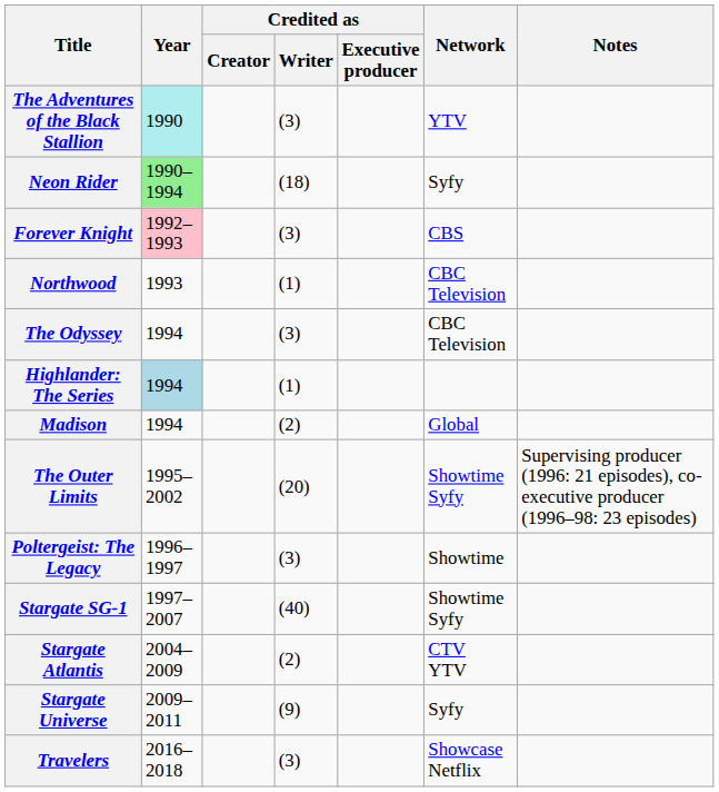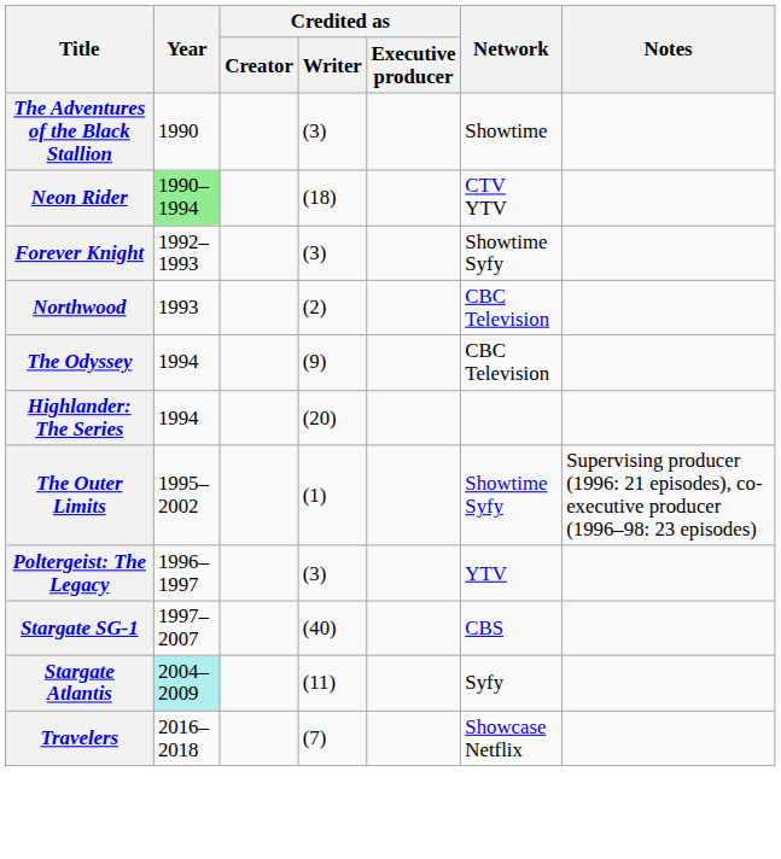The Adventures of the Black Stallion | Year: paleturquoise background -> no background
The Adventures of the Black Stallion | Network: YTV -> Showtime
Neon Rider | Network: Syfy -> CTV YTV
Forever Knight | Year: pink background -> no background
Forever Knight | Network: CBS -> Showtime Syfy
Northwood | Credited as / Writer: (1) -> (2)
The Odyssey | Credited as / Writer: (3) -> (9)
Highlander: The Series | Year: lightblue background -> no background
Highlander: The Series | Credited as / Writer: (1) -> (20)
- row: Madison | 1994 | (2) | Global
The Outer Limits | Credited as / Writer: (20) -> (1)
Poltergeist: The Legacy | Network: Showtime -> YTV
Stargate SG-1 | Network: Showtime Syfy -> CBS
Stargate Atlantis | Year: no background -> paleturquoise background
Stargate Atlantis | Credited as / Writer: (2) -> (11)
Stargate Atlantis | Network: CTV YTV -> Syfy
- row: Stargate Universe | 2009–2011 | (9) | Syfy
Travelers | Credited as / Writer: (3) -> (7)
